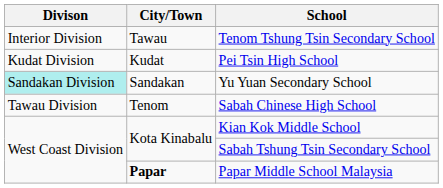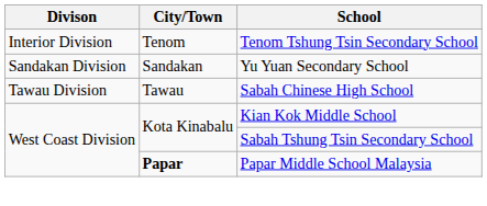Tenom Tshung Tsin Secondary School | City/Town: Tawau -> Tenom
- row: Kudat Division | Kudat | Pei Tsin High School
Yu Yuan Secondary School | Divison: paleturquoise background -> no background
Sabah Chinese High School | City/Town: Tenom -> Tawau
